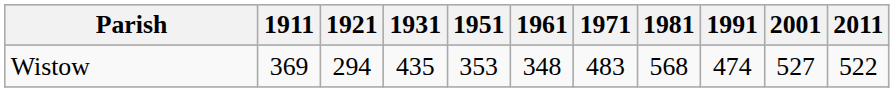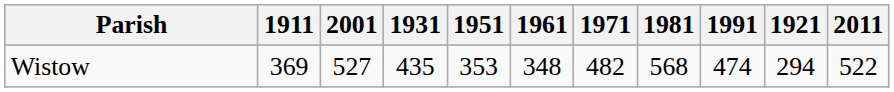columns swapped: 1921 <-> 2001
Wistow | 1971: 483 -> 482
